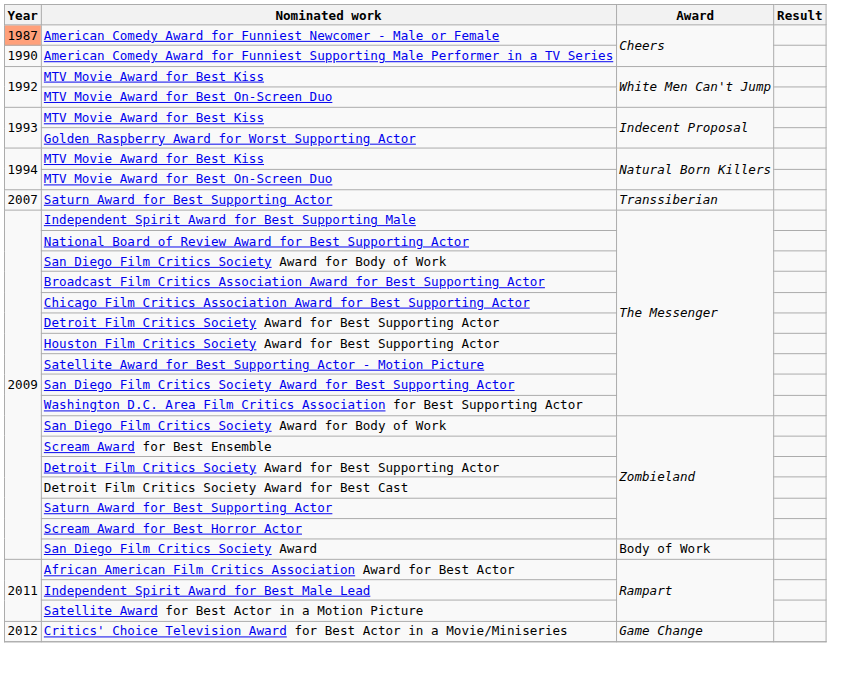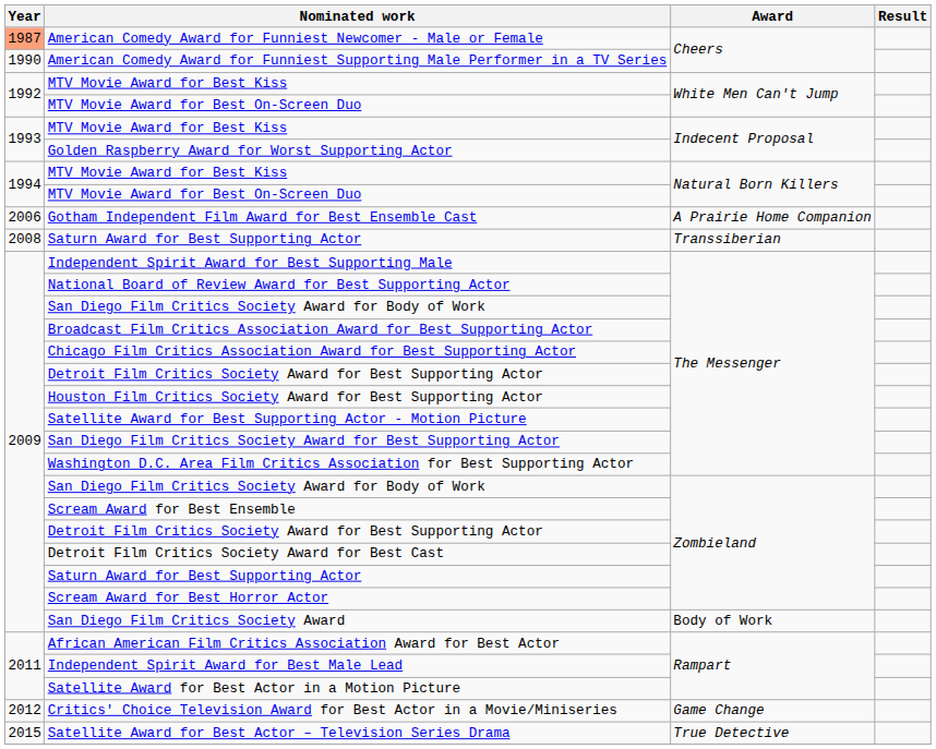+ row: 2006 | Gotham Independent Film Award for Best Ensemble Cast | A Prairie Home Companion
Saturn Award for Best Supporting Actor / Transsiberian | Year: 2007 -> 2008
+ row: 2015 | Satellite Award for Best Actor – Television Series Drama | True Detective
